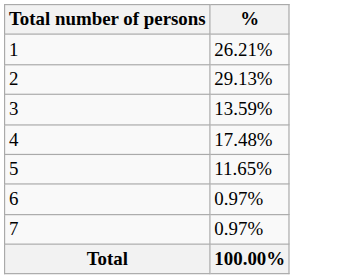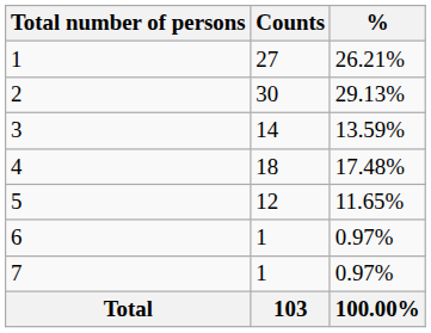+ column: Counts | 27 | 30 | 14 | 18 | 12 | 1 | 1 | 103
